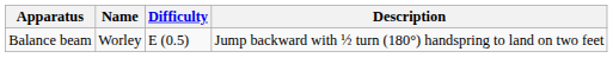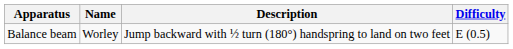columns swapped: Description <-> Difficulty
